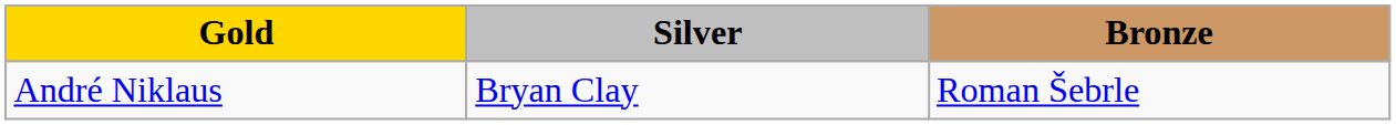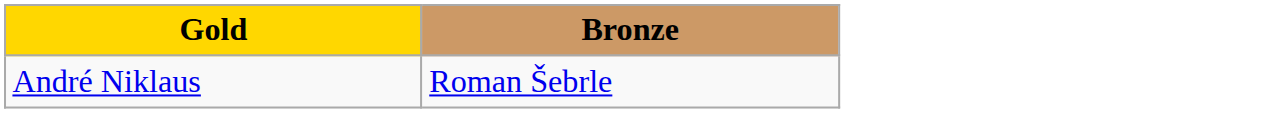- column: Silver | Bryan Clay
